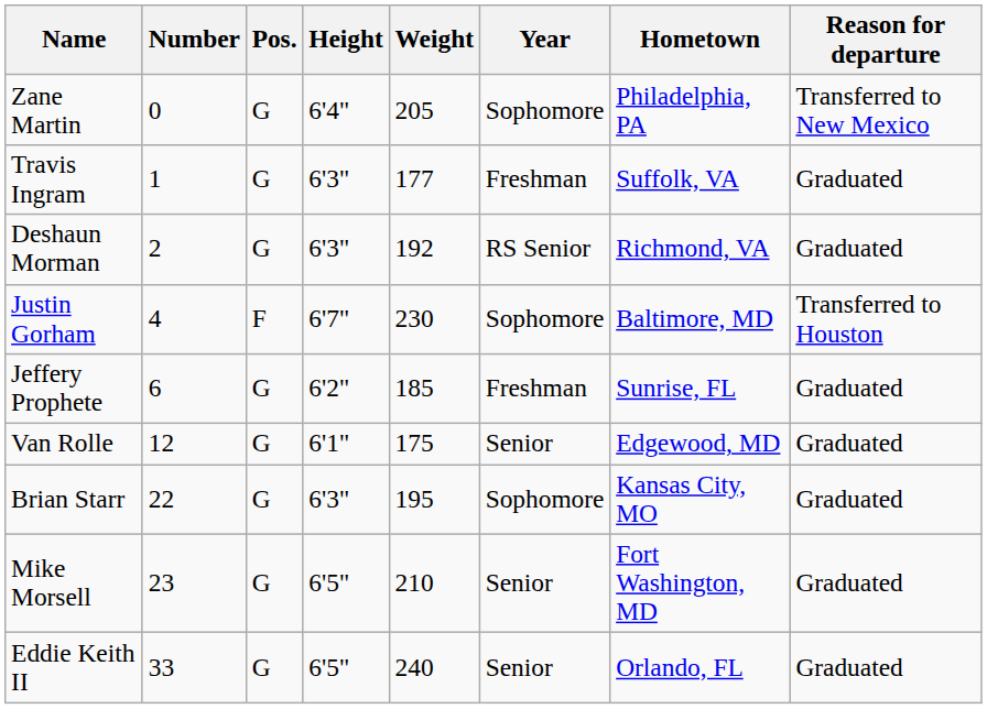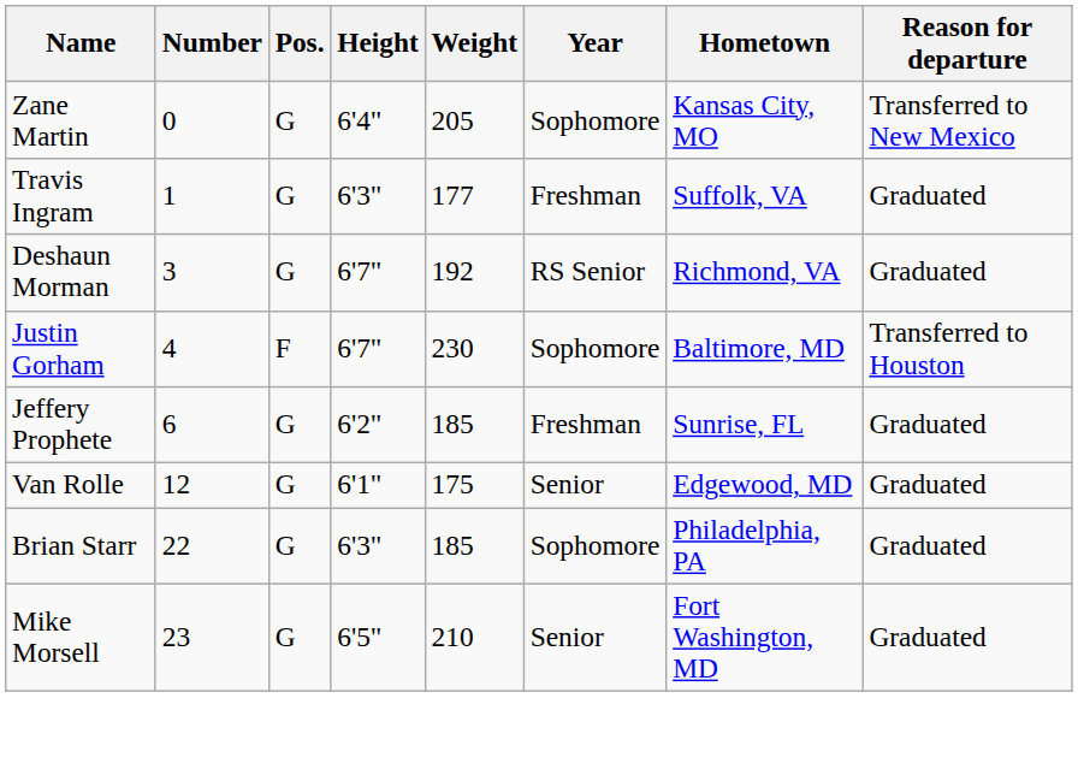Zane Martin | Hometown: Philadelphia, PA -> Kansas City, MO
Deshaun Morman | Number: 2 -> 3
Deshaun Morman | Height: 6'3" -> 6'7"
Brian Starr | Weight: 195 -> 185
Brian Starr | Hometown: Kansas City, MO -> Philadelphia, PA
- row: Eddie Keith II | 33 | G | 6'5" | 240 | Senior | Orlando, FL | Graduated
